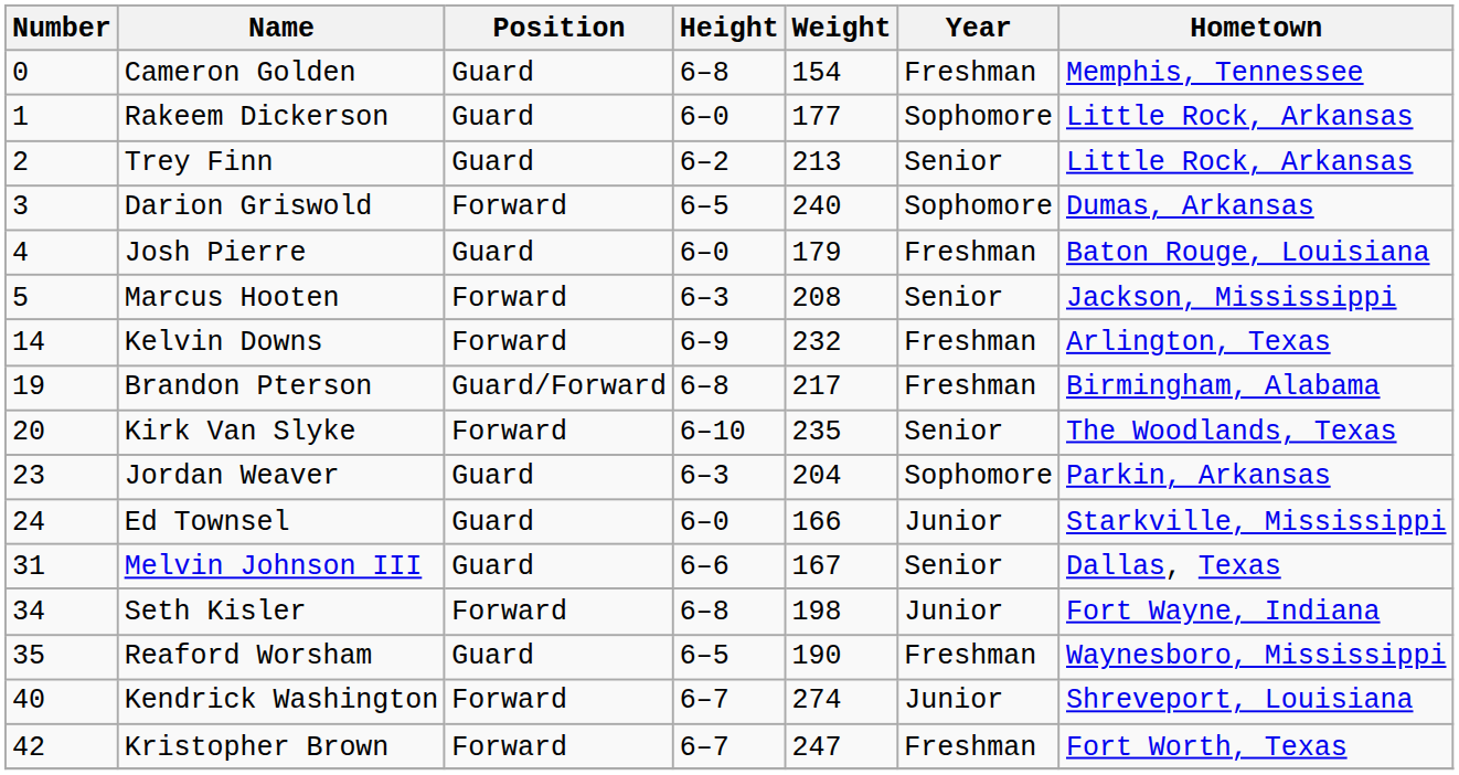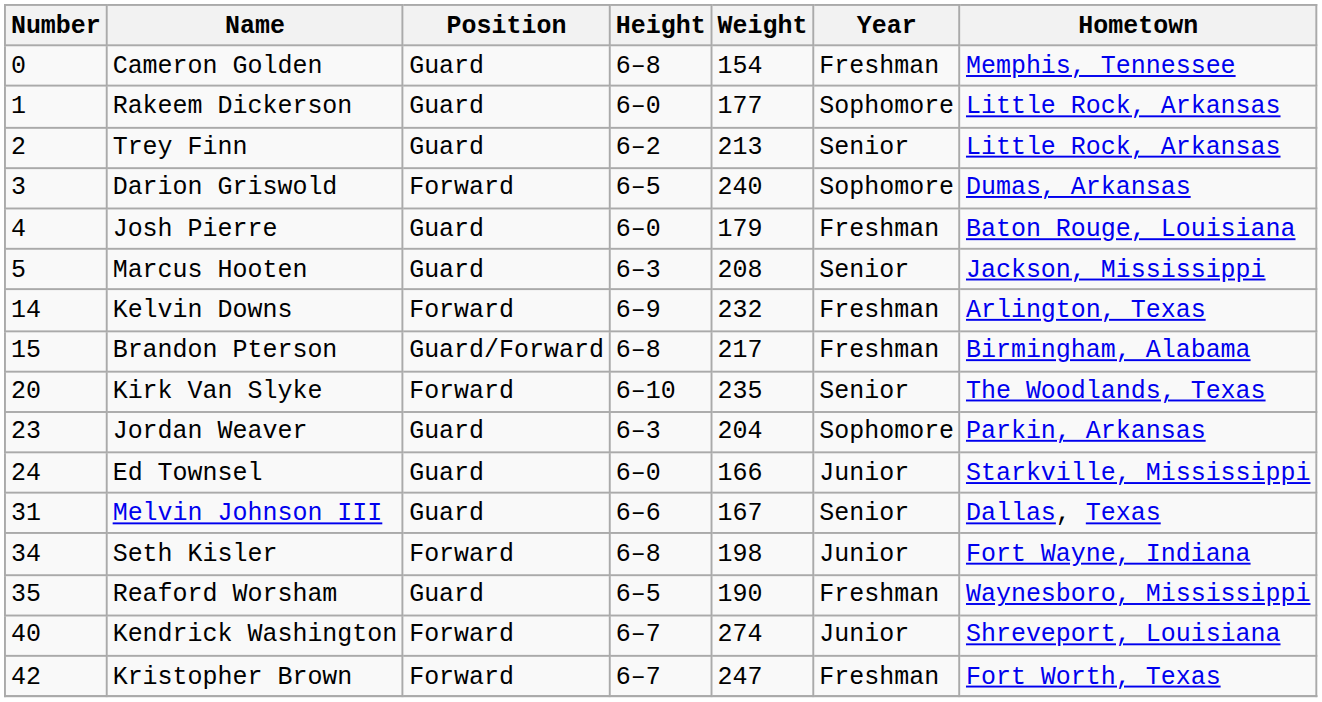Marcus Hooten | Position: Forward -> Guard
Brandon Pterson | Number: 19 -> 15
